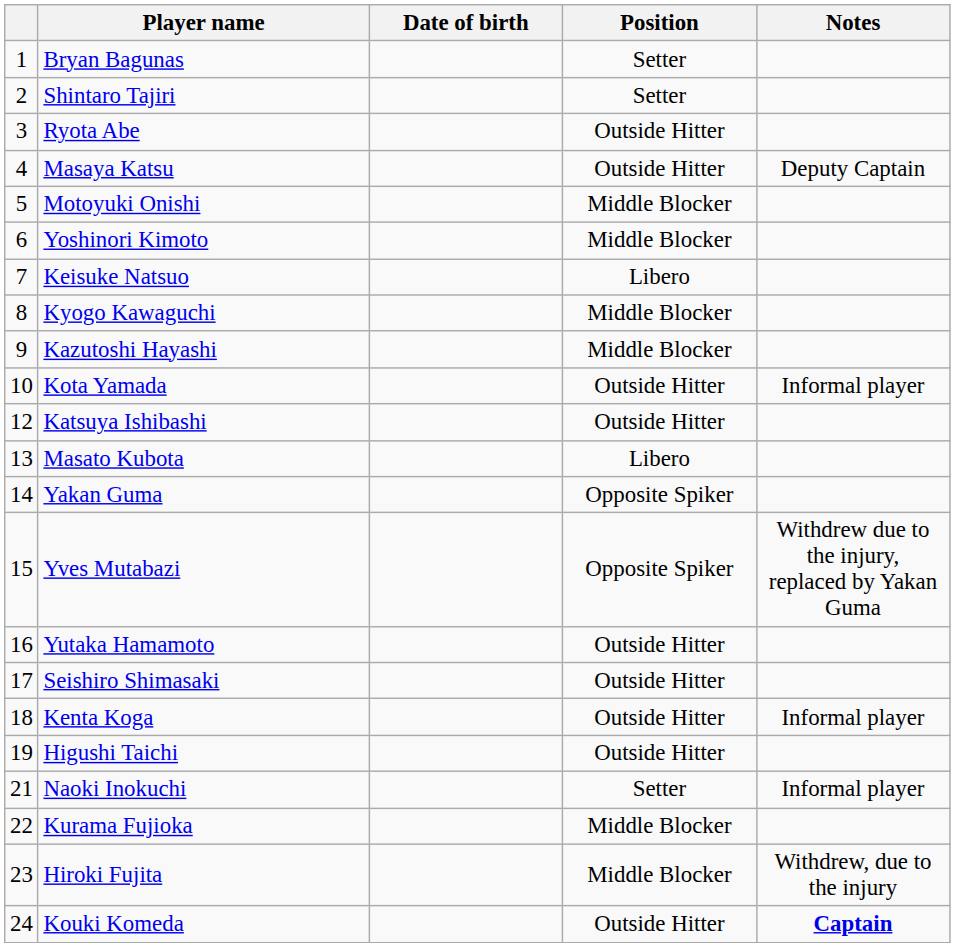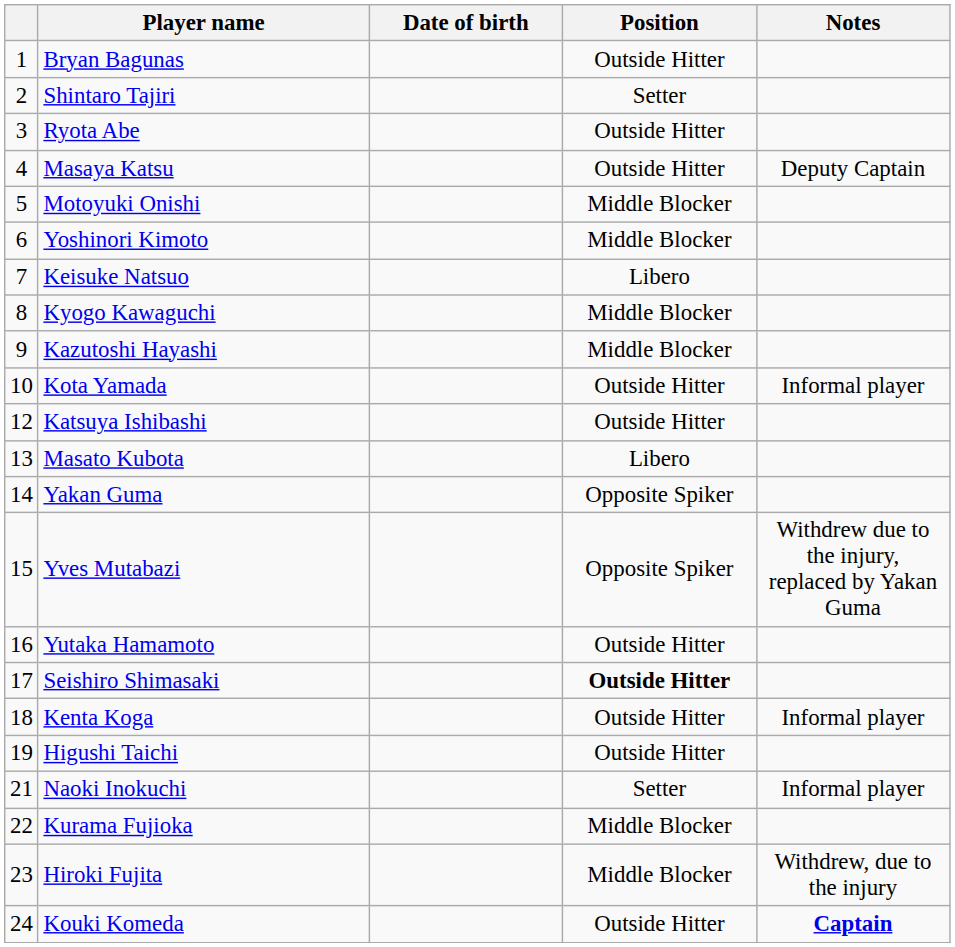Bryan Bagunas | Position: Setter -> Outside Hitter
Seishiro Shimasaki | Position: normal -> bold
